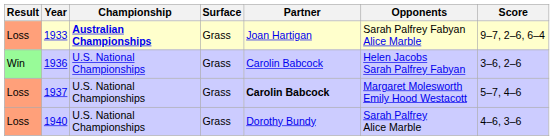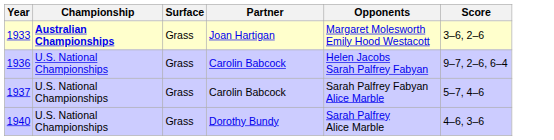- column: Result | Loss | Win | Loss | Loss
1933 | Opponents: Sarah Palfrey Fabyan Alice Marble -> Margaret Molesworth Emily Hood Westacott
1933 | Score: 9–7, 2–6, 6–4 -> 3–6, 2–6
1936 | Score: 3–6, 2–6 -> 9–7, 2–6, 6–4
1937 | Partner: bold -> normal
1937 | Opponents: Margaret Molesworth Emily Hood Westacott -> Sarah Palfrey Fabyan Alice Marble
